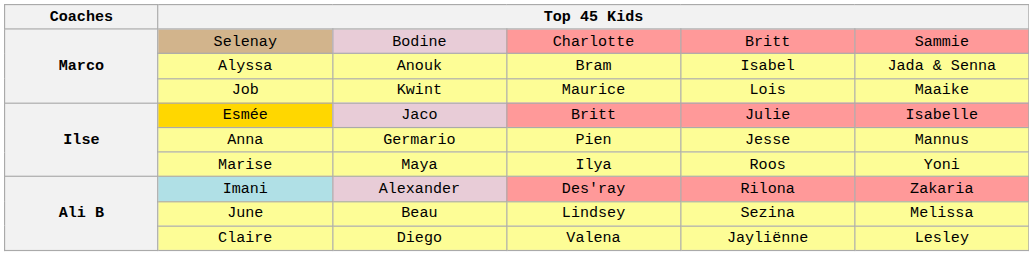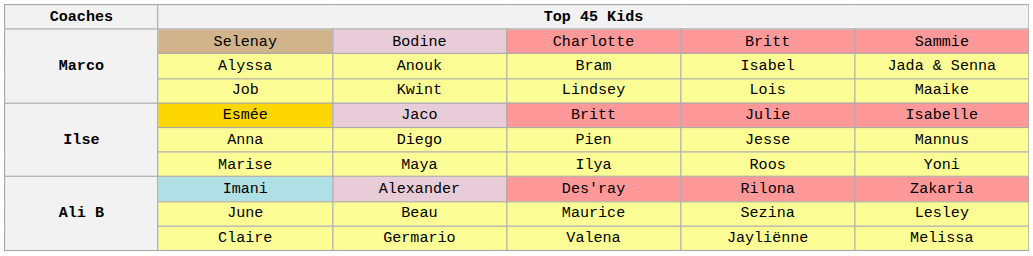Job | column 4: Maurice -> Lindsey
Anna | column 3: Germario -> Diego
June | column 4: Lindsey -> Maurice
June | column 6: Melissa -> Lesley
Claire | column 3: Diego -> Germario
Claire | column 6: Lesley -> Melissa
